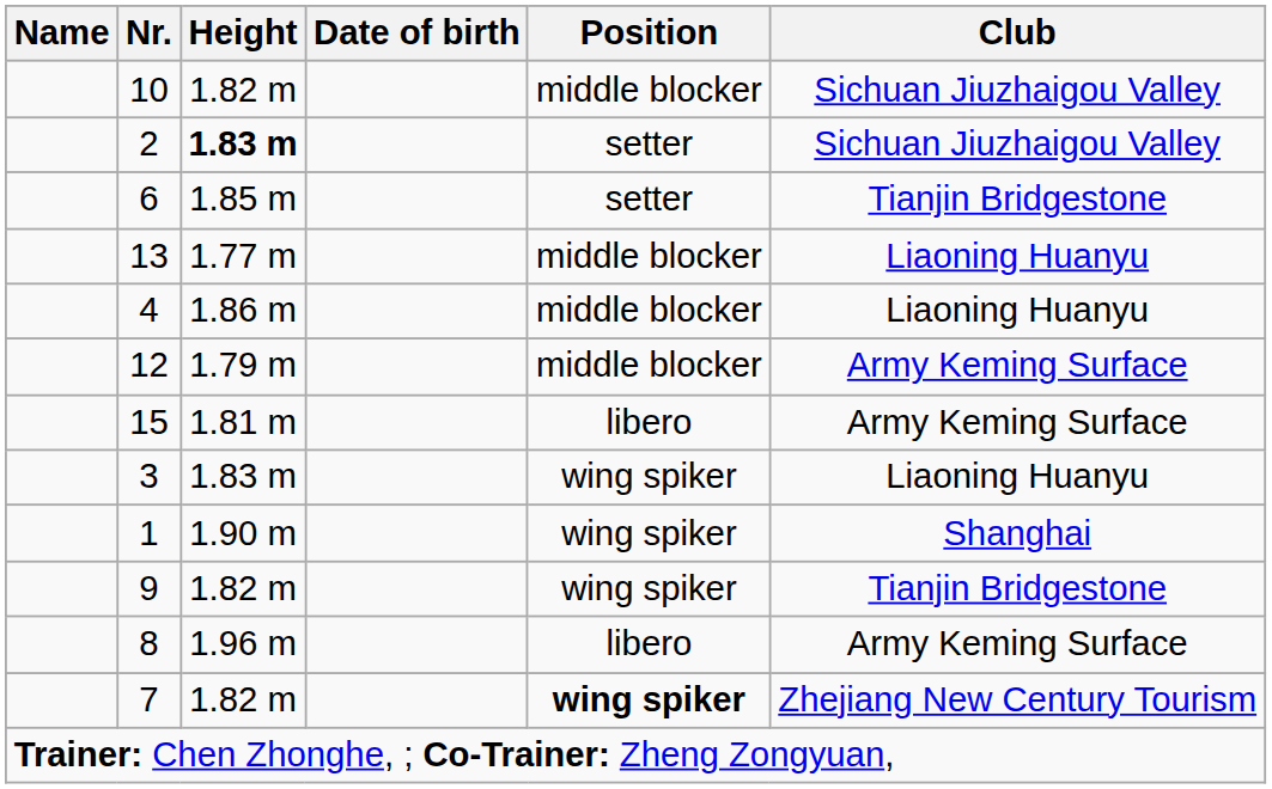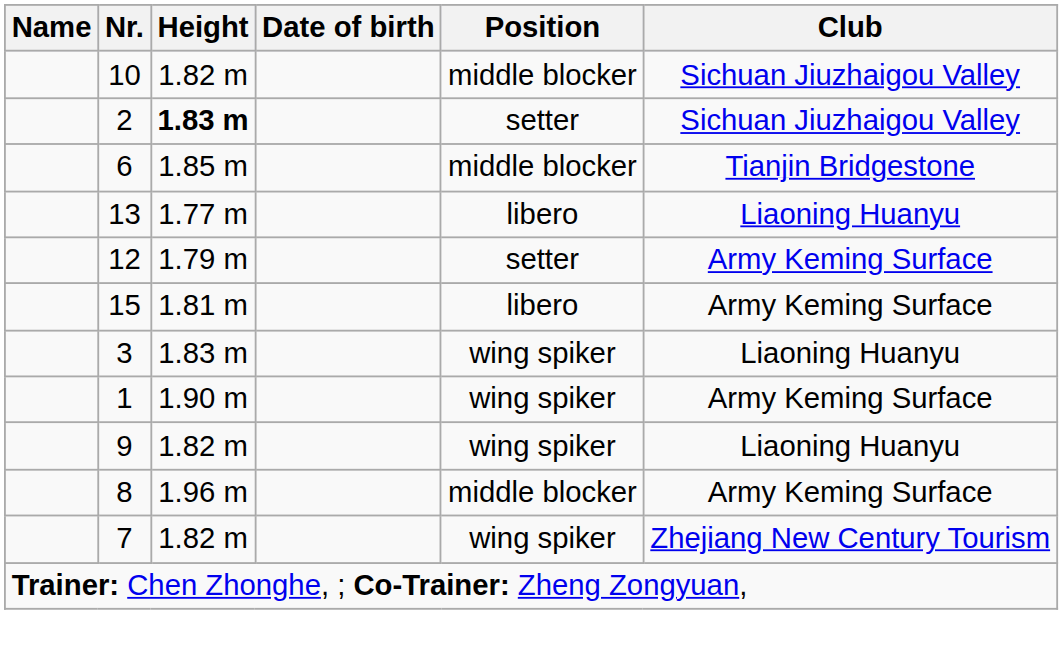6 | Position: setter -> middle blocker
13 | Position: middle blocker -> libero
- row: 4 | 1.86 m | middle blocker | Liaoning Huanyu
12 | Position: middle blocker -> setter
1 | Club: Shanghai -> Army Keming Surface
9 | Club: Tianjin Bridgestone -> Liaoning Huanyu
8 | Position: libero -> middle blocker
7 | Position: bold -> normal
